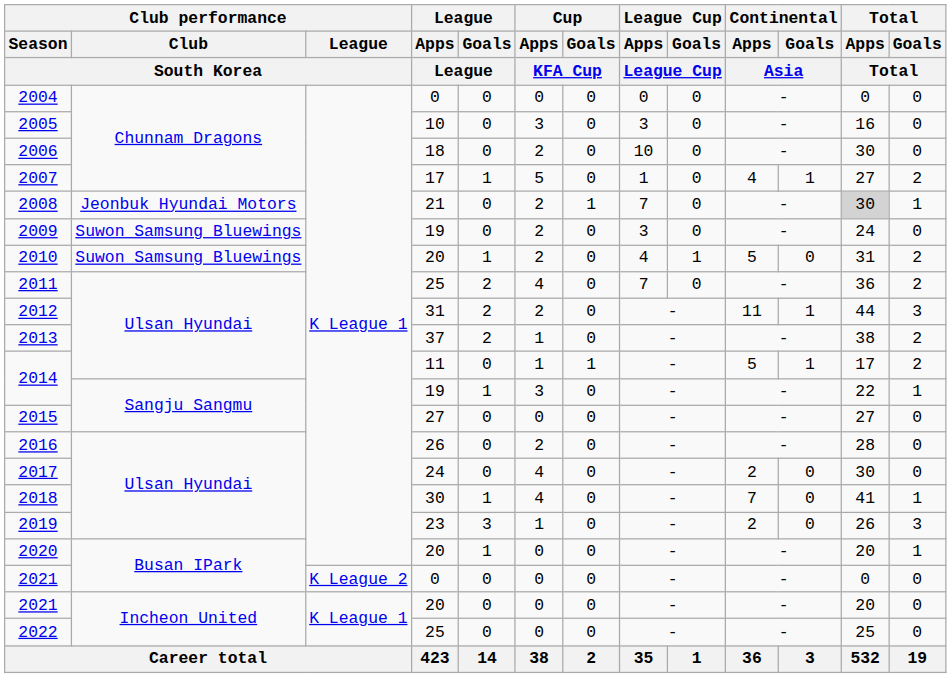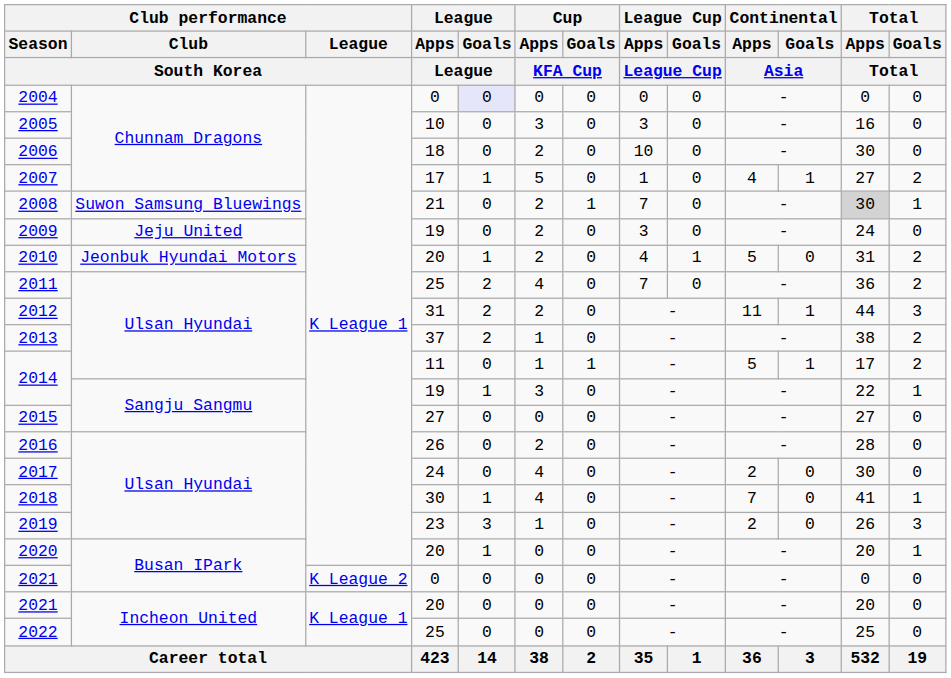2004 | League / Goals / League: no background -> lavender background
2008 | Club performance / Club / South Korea: Jeonbuk Hyundai Motors -> Suwon Samsung Bluewings
2009 | Club performance / Club / South Korea: Suwon Samsung Bluewings -> Jeju United
2010 | Club performance / Club / South Korea: Suwon Samsung Bluewings -> Jeonbuk Hyundai Motors
